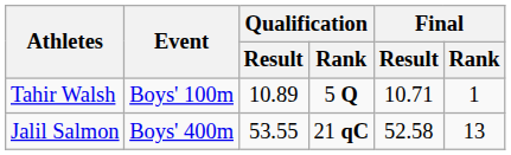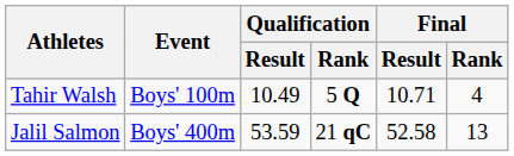Tahir Walsh | Qualification / Result: 10.89 -> 10.49
Tahir Walsh | Final / Rank: 1 -> 4
Jalil Salmon | Qualification / Result: 53.55 -> 53.59
